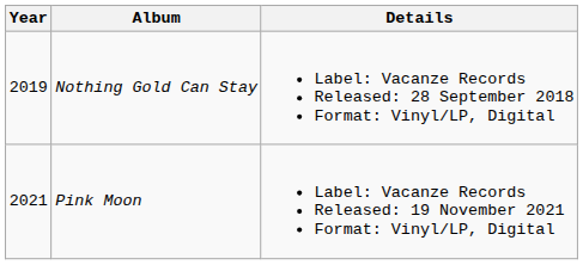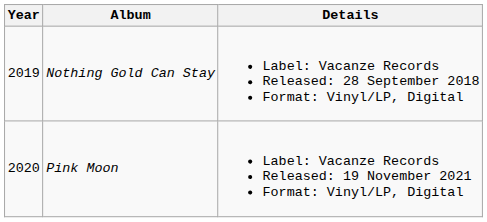Pink Moon | Year: 2021 -> 2020
